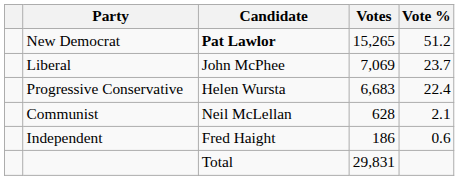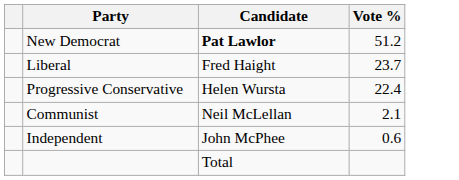- column: Votes | 15,265 | 7,069 | 6,683 | 628 | 186 | 29,831
Liberal | Candidate: John McPhee -> Fred Haight
Independent | Candidate: Fred Haight -> John McPhee
